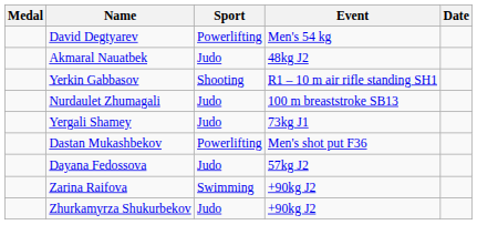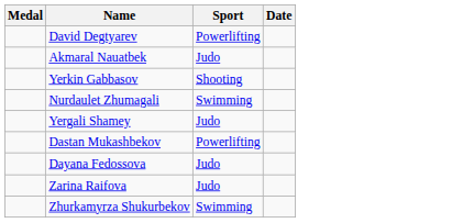- column: Event | Men's 54 kg | 48kg J2 | R1 – 10 m air rifle standing SH1 | 100 m breaststroke SB13 | 73kg J1 | Men's shot put F36 | 57kg J2 | +90kg J2 | +90kg J2
Nurdaulet Zhumagali | Sport: Judo -> Swimming
Zarina Raifova | Sport: Swimming -> Judo
Zhurkamyrza Shukurbekov | Sport: Judo -> Swimming
